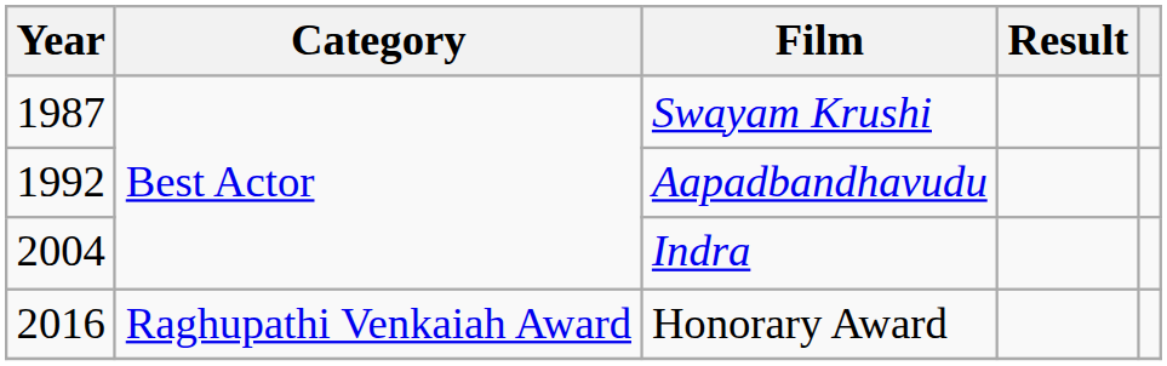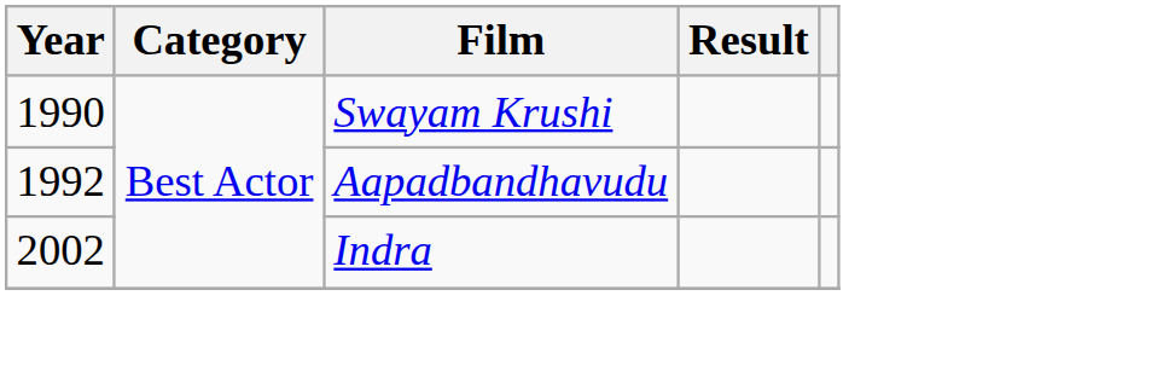Swayam Krushi | Year: 1987 -> 1990
Indra | Year: 2004 -> 2002
- row: 2016 | Raghupathi Venkaiah Award | Honorary Award
